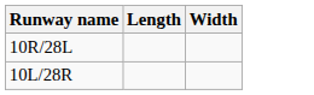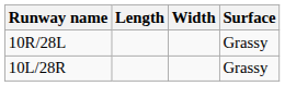+ column: Surface | Grassy | Grassy
